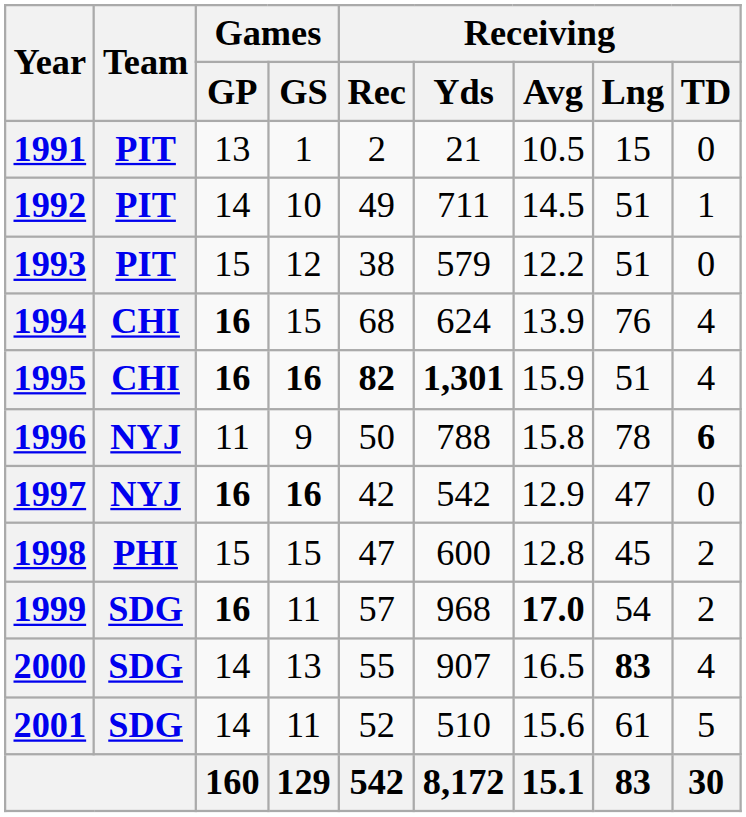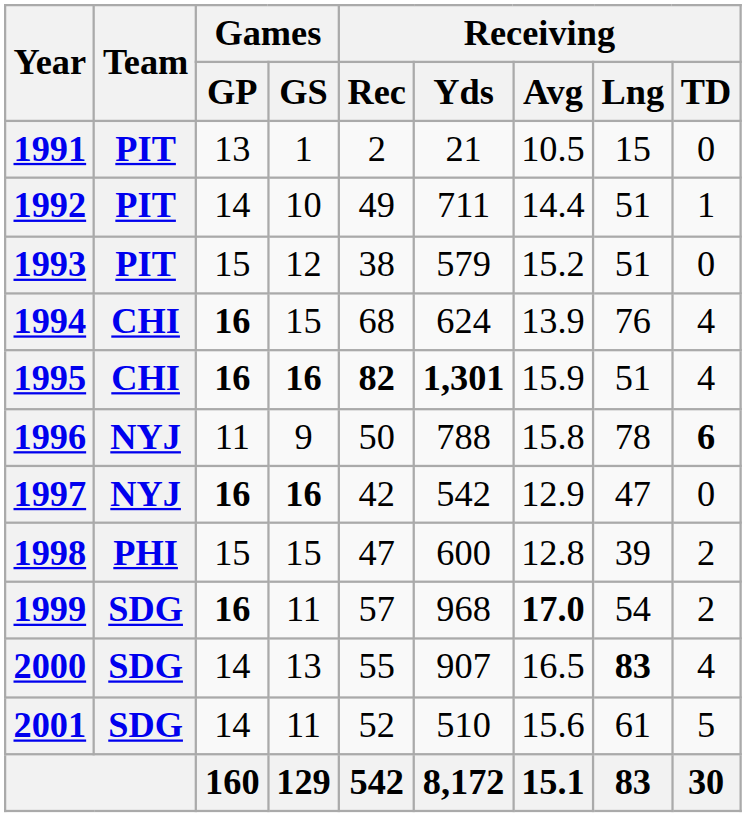1992 | Receiving / Avg: 14.5 -> 14.4
1993 | Receiving / Avg: 12.2 -> 15.2
1998 | Receiving / Lng: 45 -> 39
